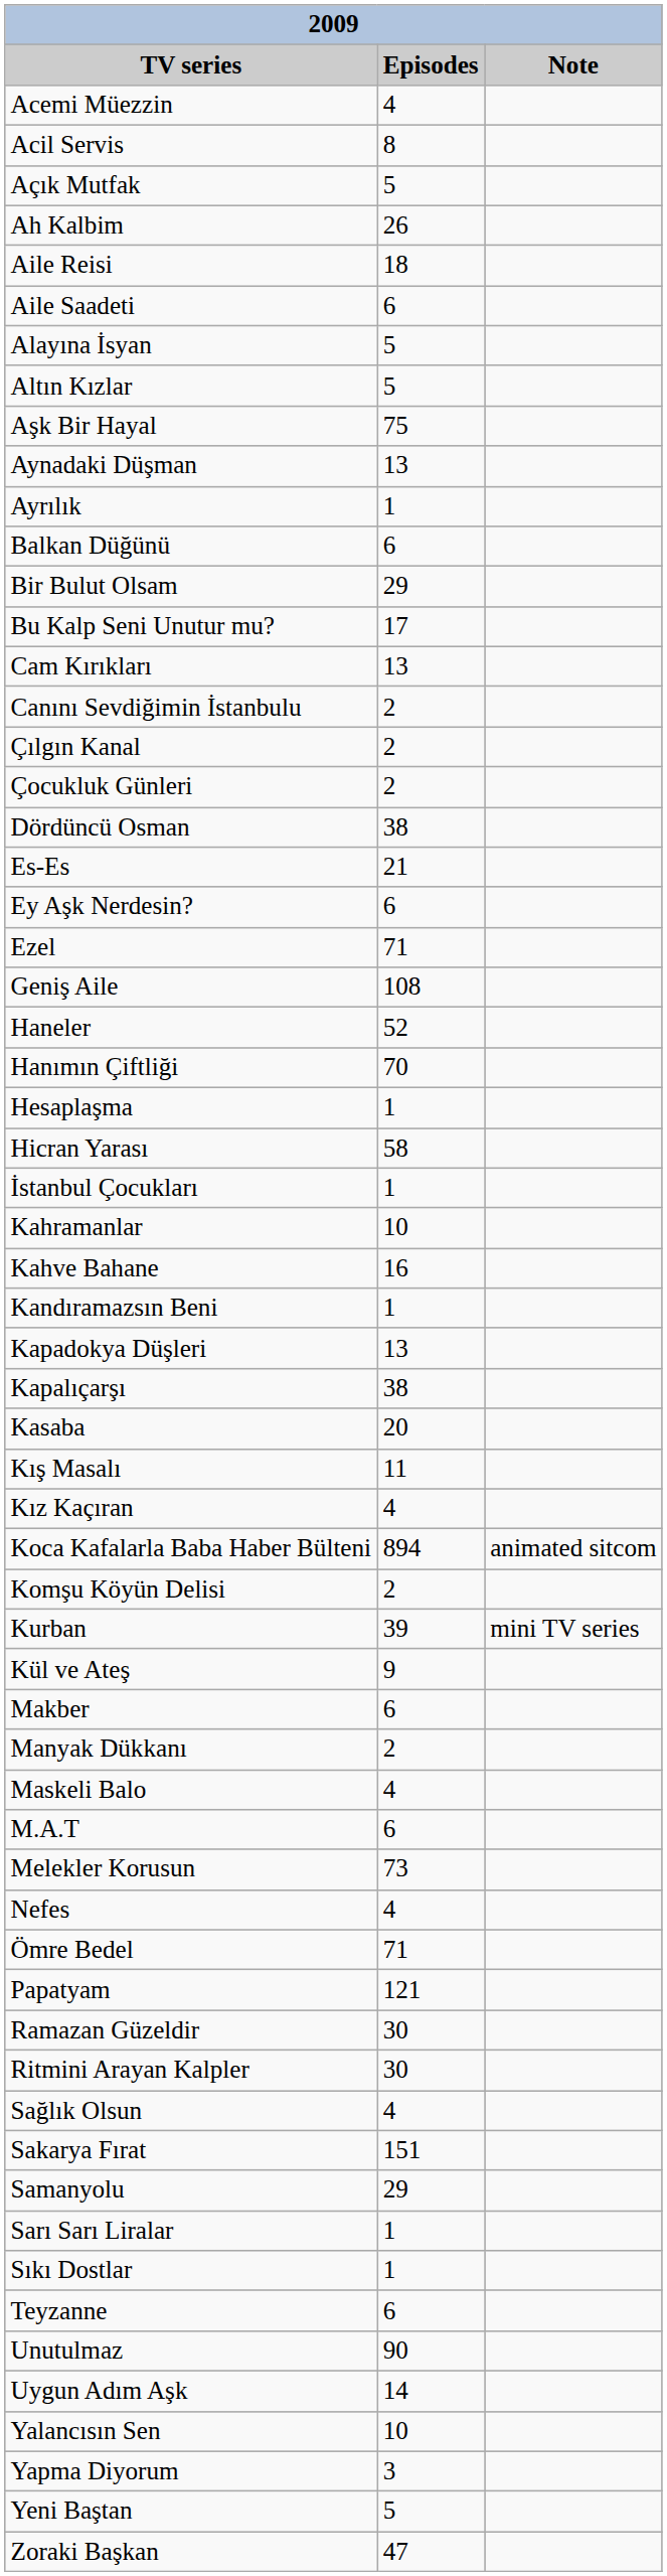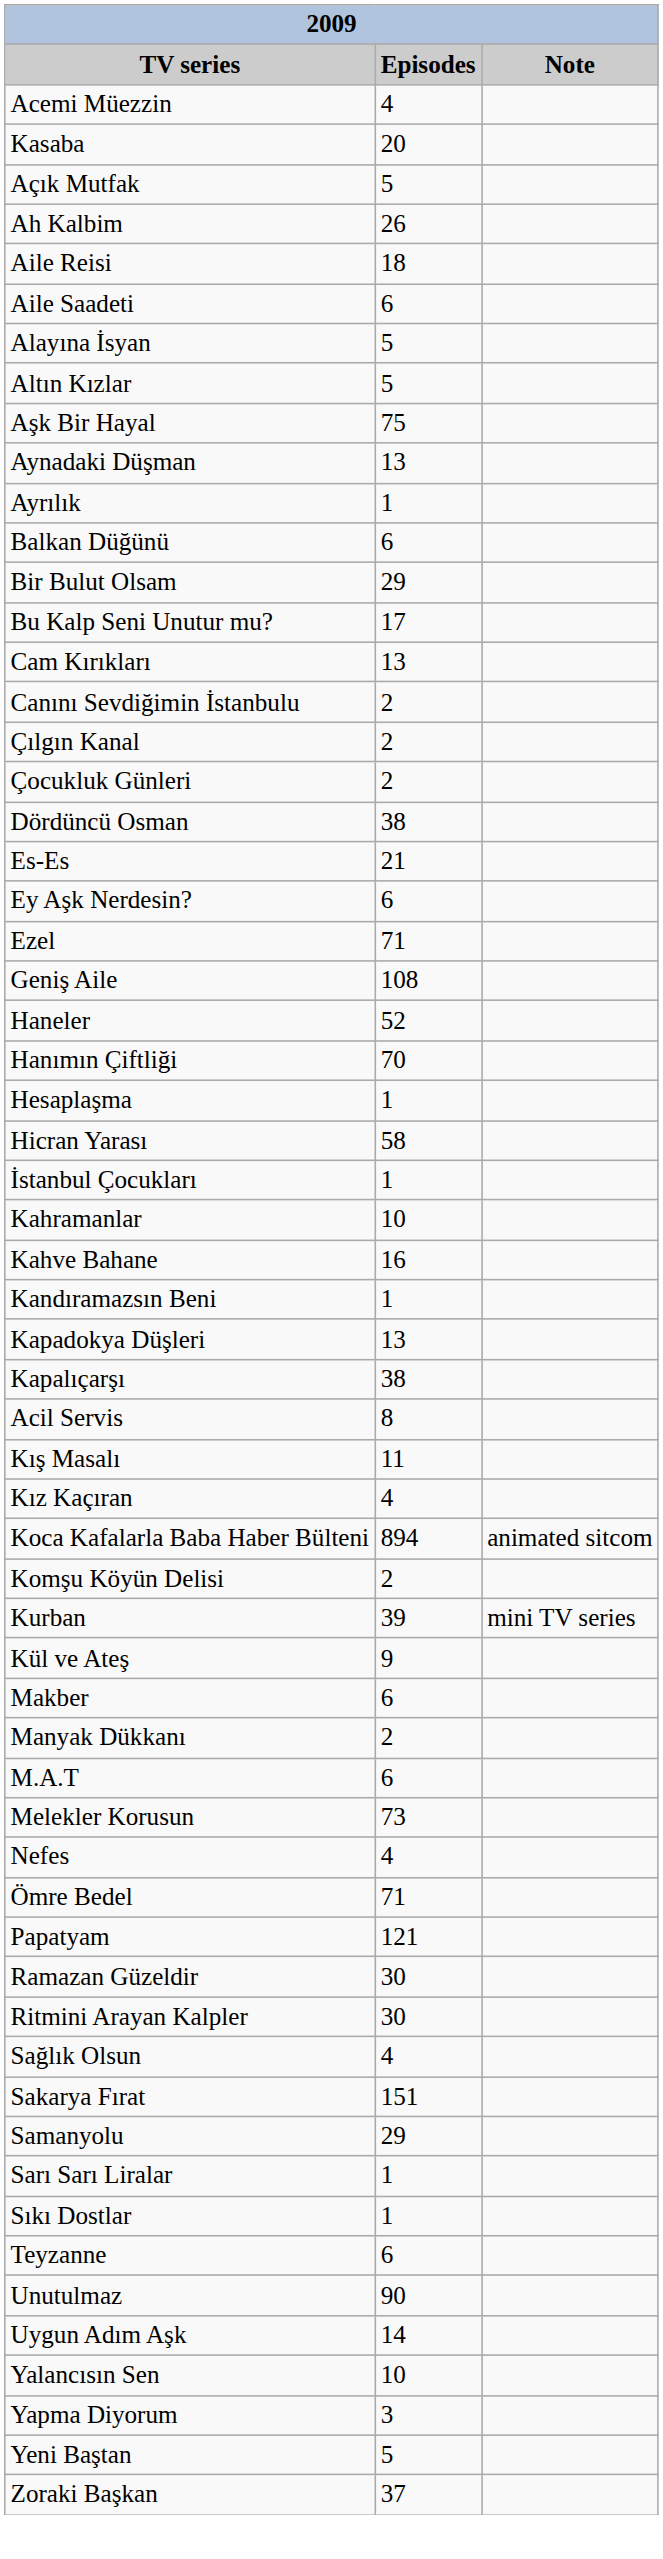rows swapped: Acil Servis <-> Kasaba
- row: Maskeli Balo | 4
Zoraki Başkan | Episodes: 47 -> 37
